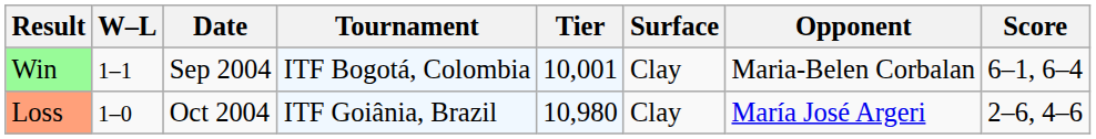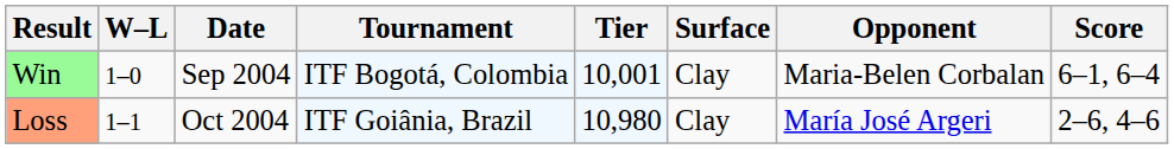Win | W–L: 1–1 -> 1–0
Loss | W–L: 1–0 -> 1–1
